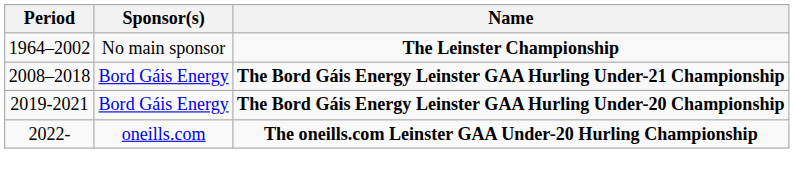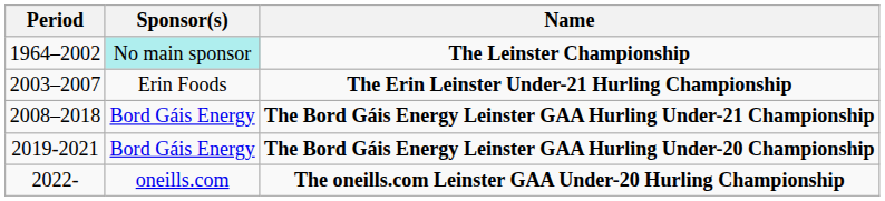The Leinster Championship | Sponsor(s): no background -> paleturquoise background
+ row: 2003–2007 | Erin Foods | The Erin Leinster Under-21 Hurling Championship
